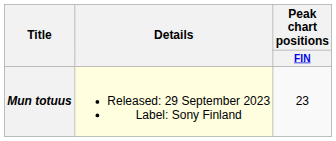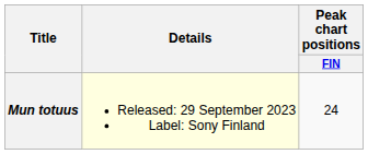Mun totuus | Peak chart positions / FIN: 23 -> 24
